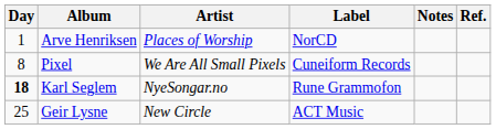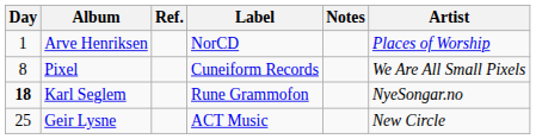columns swapped: Artist <-> Ref.
